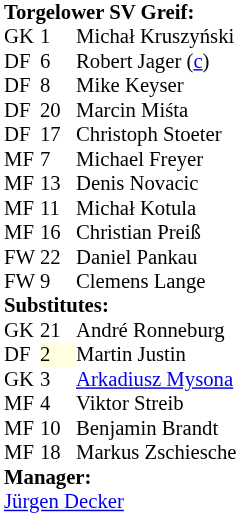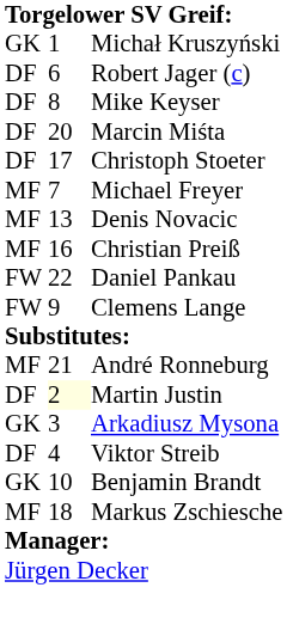- row: MF | 11 | Michał Kotula
André Ronneburg | column 1: GK -> MF
Viktor Streib | column 1: MF -> DF
Benjamin Brandt | column 1: MF -> GK
